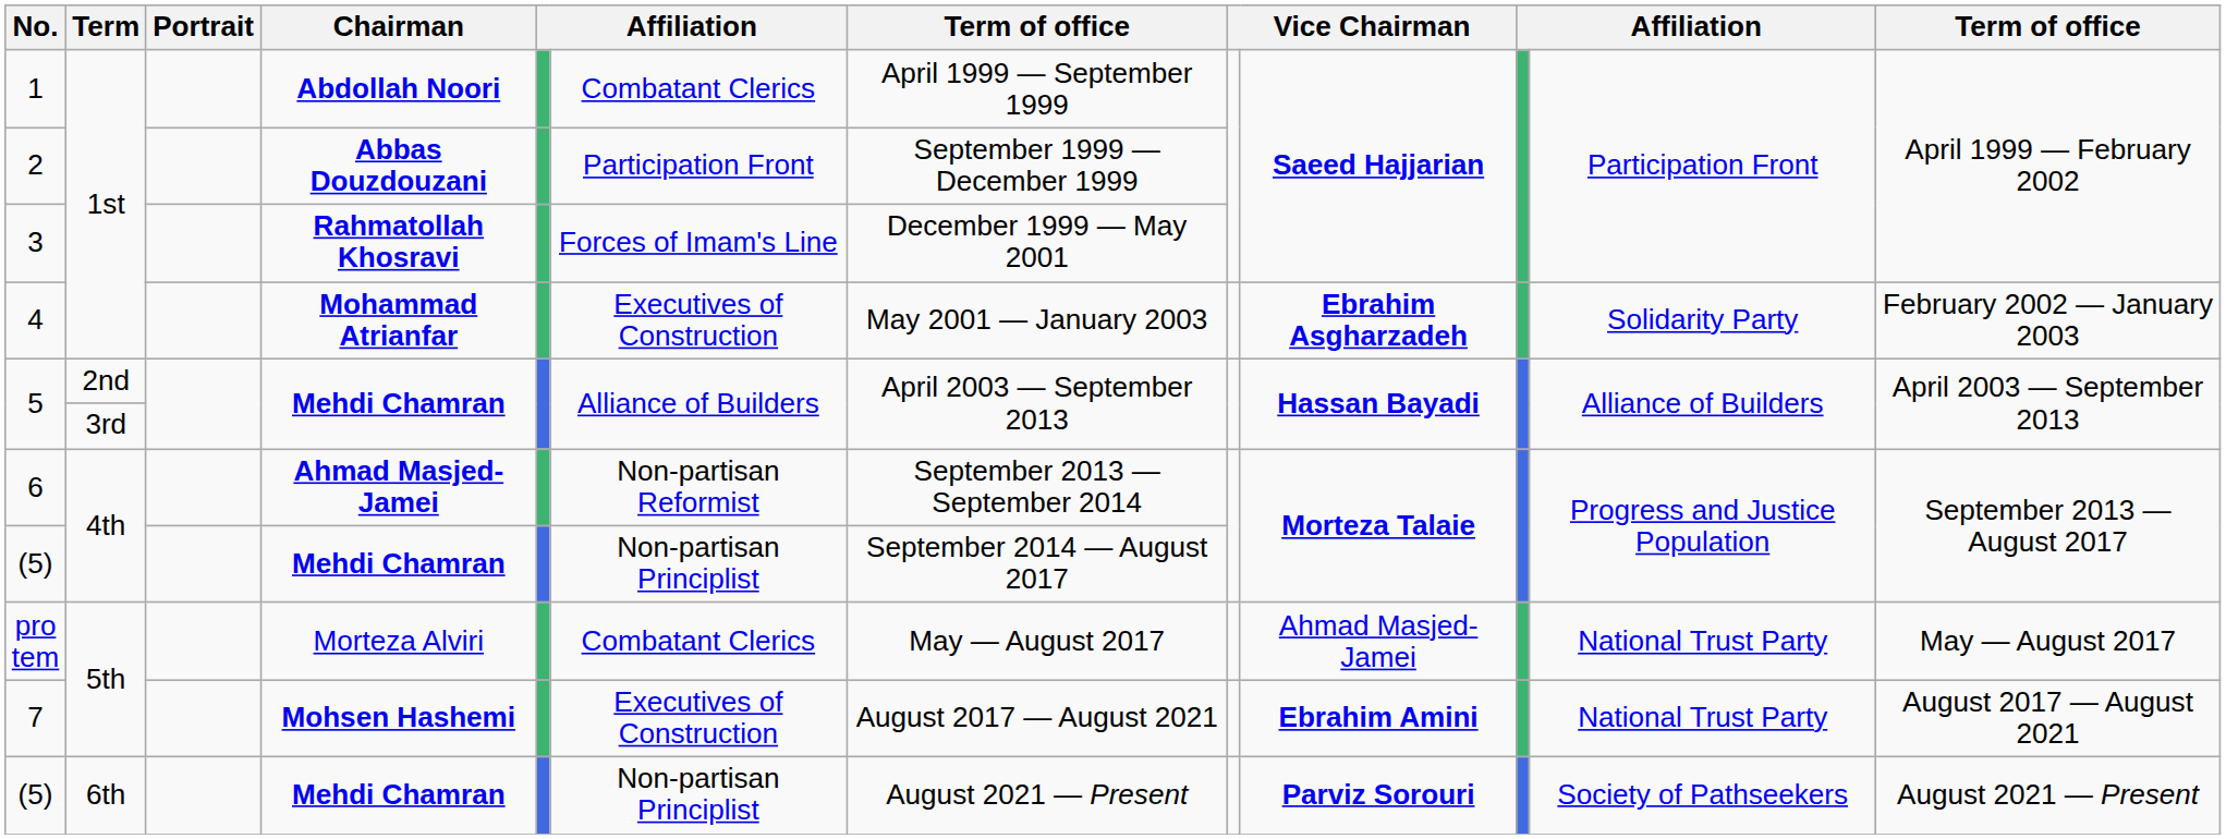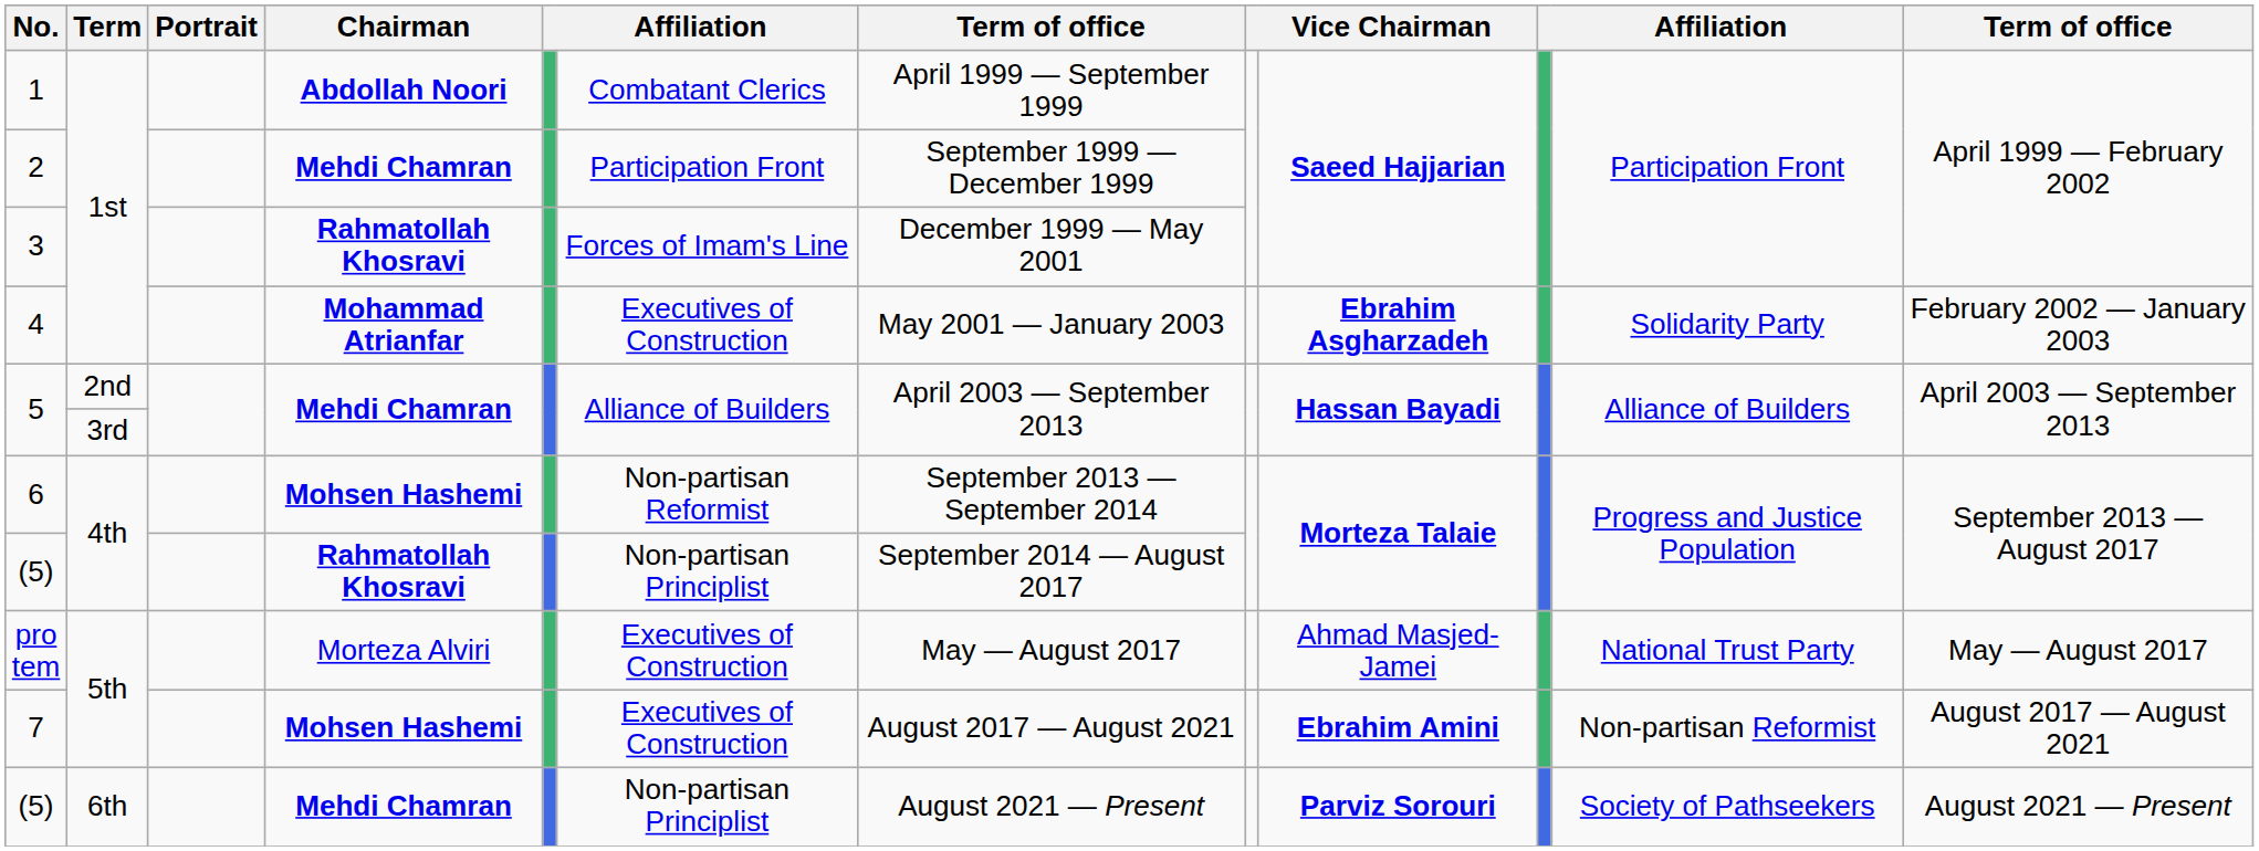2 | Chairman: Abbas Douzdouzani -> Mehdi Chamran
6 | Chairman: Ahmad Masjed-Jamei -> Mohsen Hashemi
(5) / 4th | Chairman: Mehdi Chamran -> Rahmatollah Khosravi
pro tem | column 6: Combatant Clerics -> Executives of Construction
7 | column 11: National Trust Party -> Non-partisan Reformist
